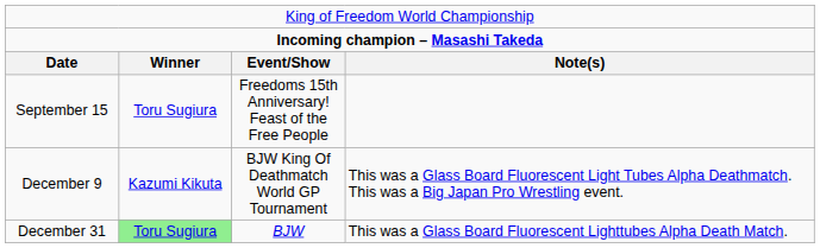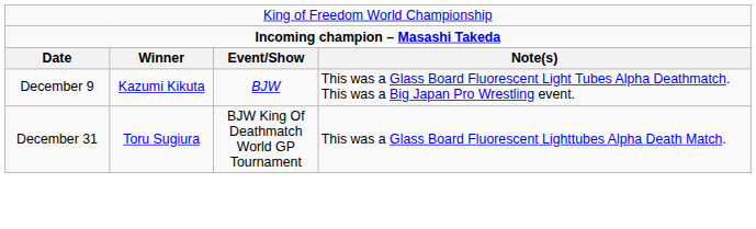- row: September 15 | Toru Sugiura | Freedoms 15th Anniversary! Feast of the Free People
December 9 | column 3: BJW King Of Deathmatch World GP Tournament -> BJW
December 31 | column 2: lightgreen background -> no background
December 31 | column 3: BJW -> BJW King Of Deathmatch World GP Tournament
